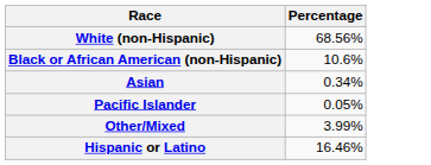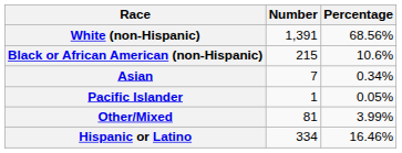+ column: Number | 1,391 | 215 | 7 | 1 | 81 | 334
